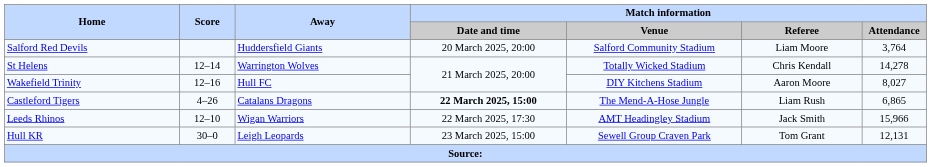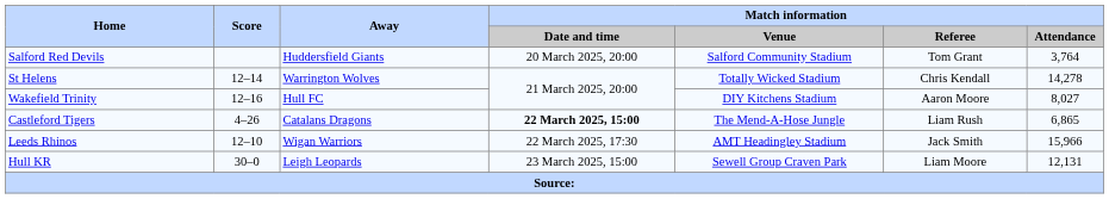Salford Red Devils | Match information / Referee: Liam Moore -> Tom Grant
Hull KR | Match information / Referee: Tom Grant -> Liam Moore
